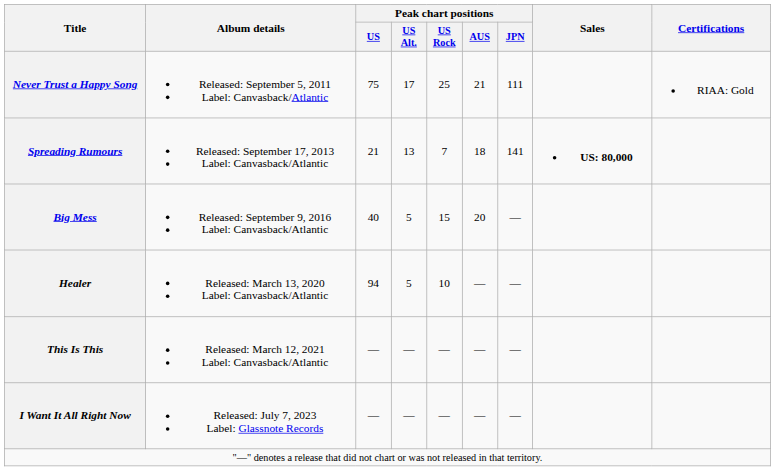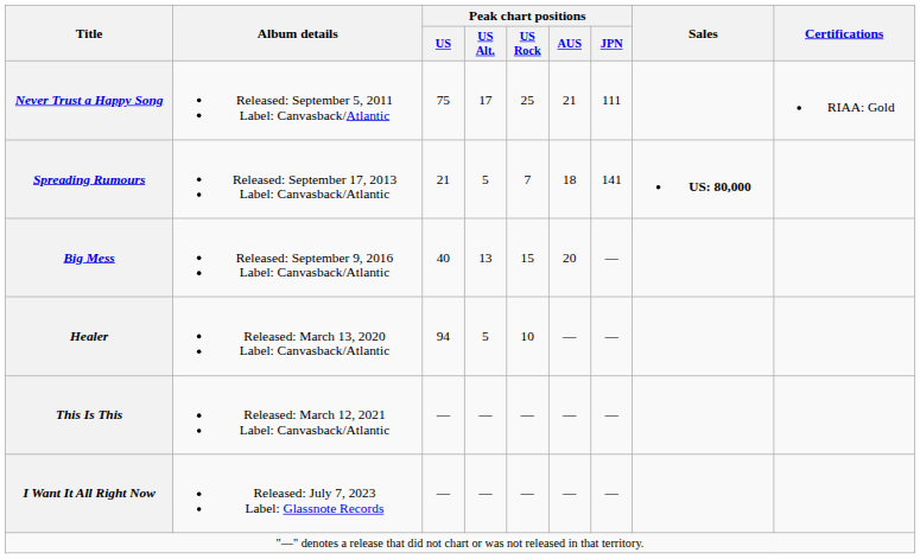Spreading Rumours | Peak chart positions / US Alt.: 13 -> 5
Big Mess | Peak chart positions / US Alt.: 5 -> 13
